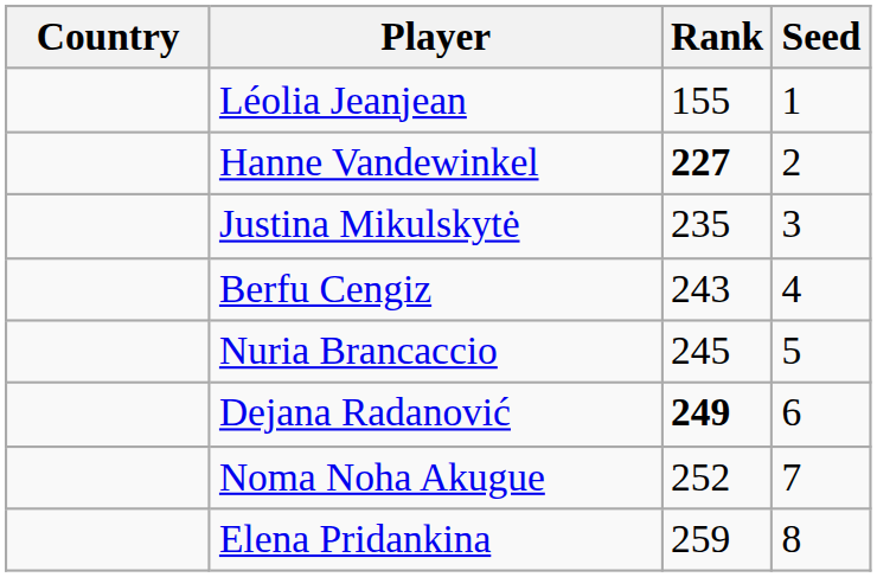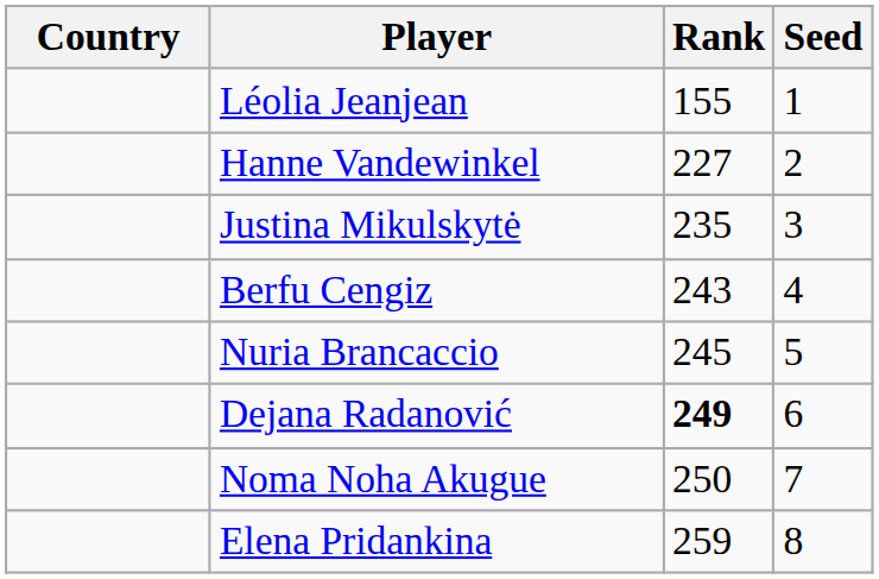Hanne Vandewinkel | Rank: bold -> normal
Noma Noha Akugue | Rank: 252 -> 250
